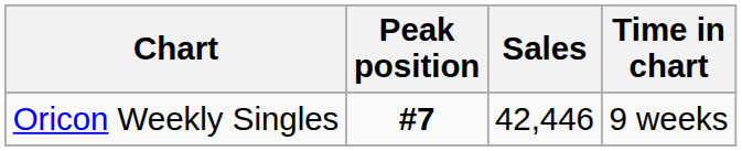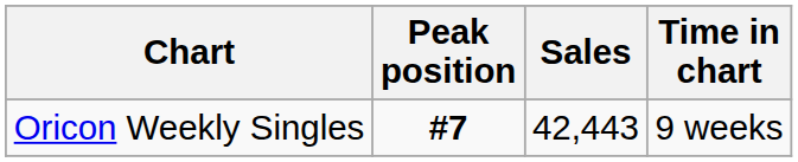Oricon Weekly Singles | Sales: 42,446 -> 42,443
